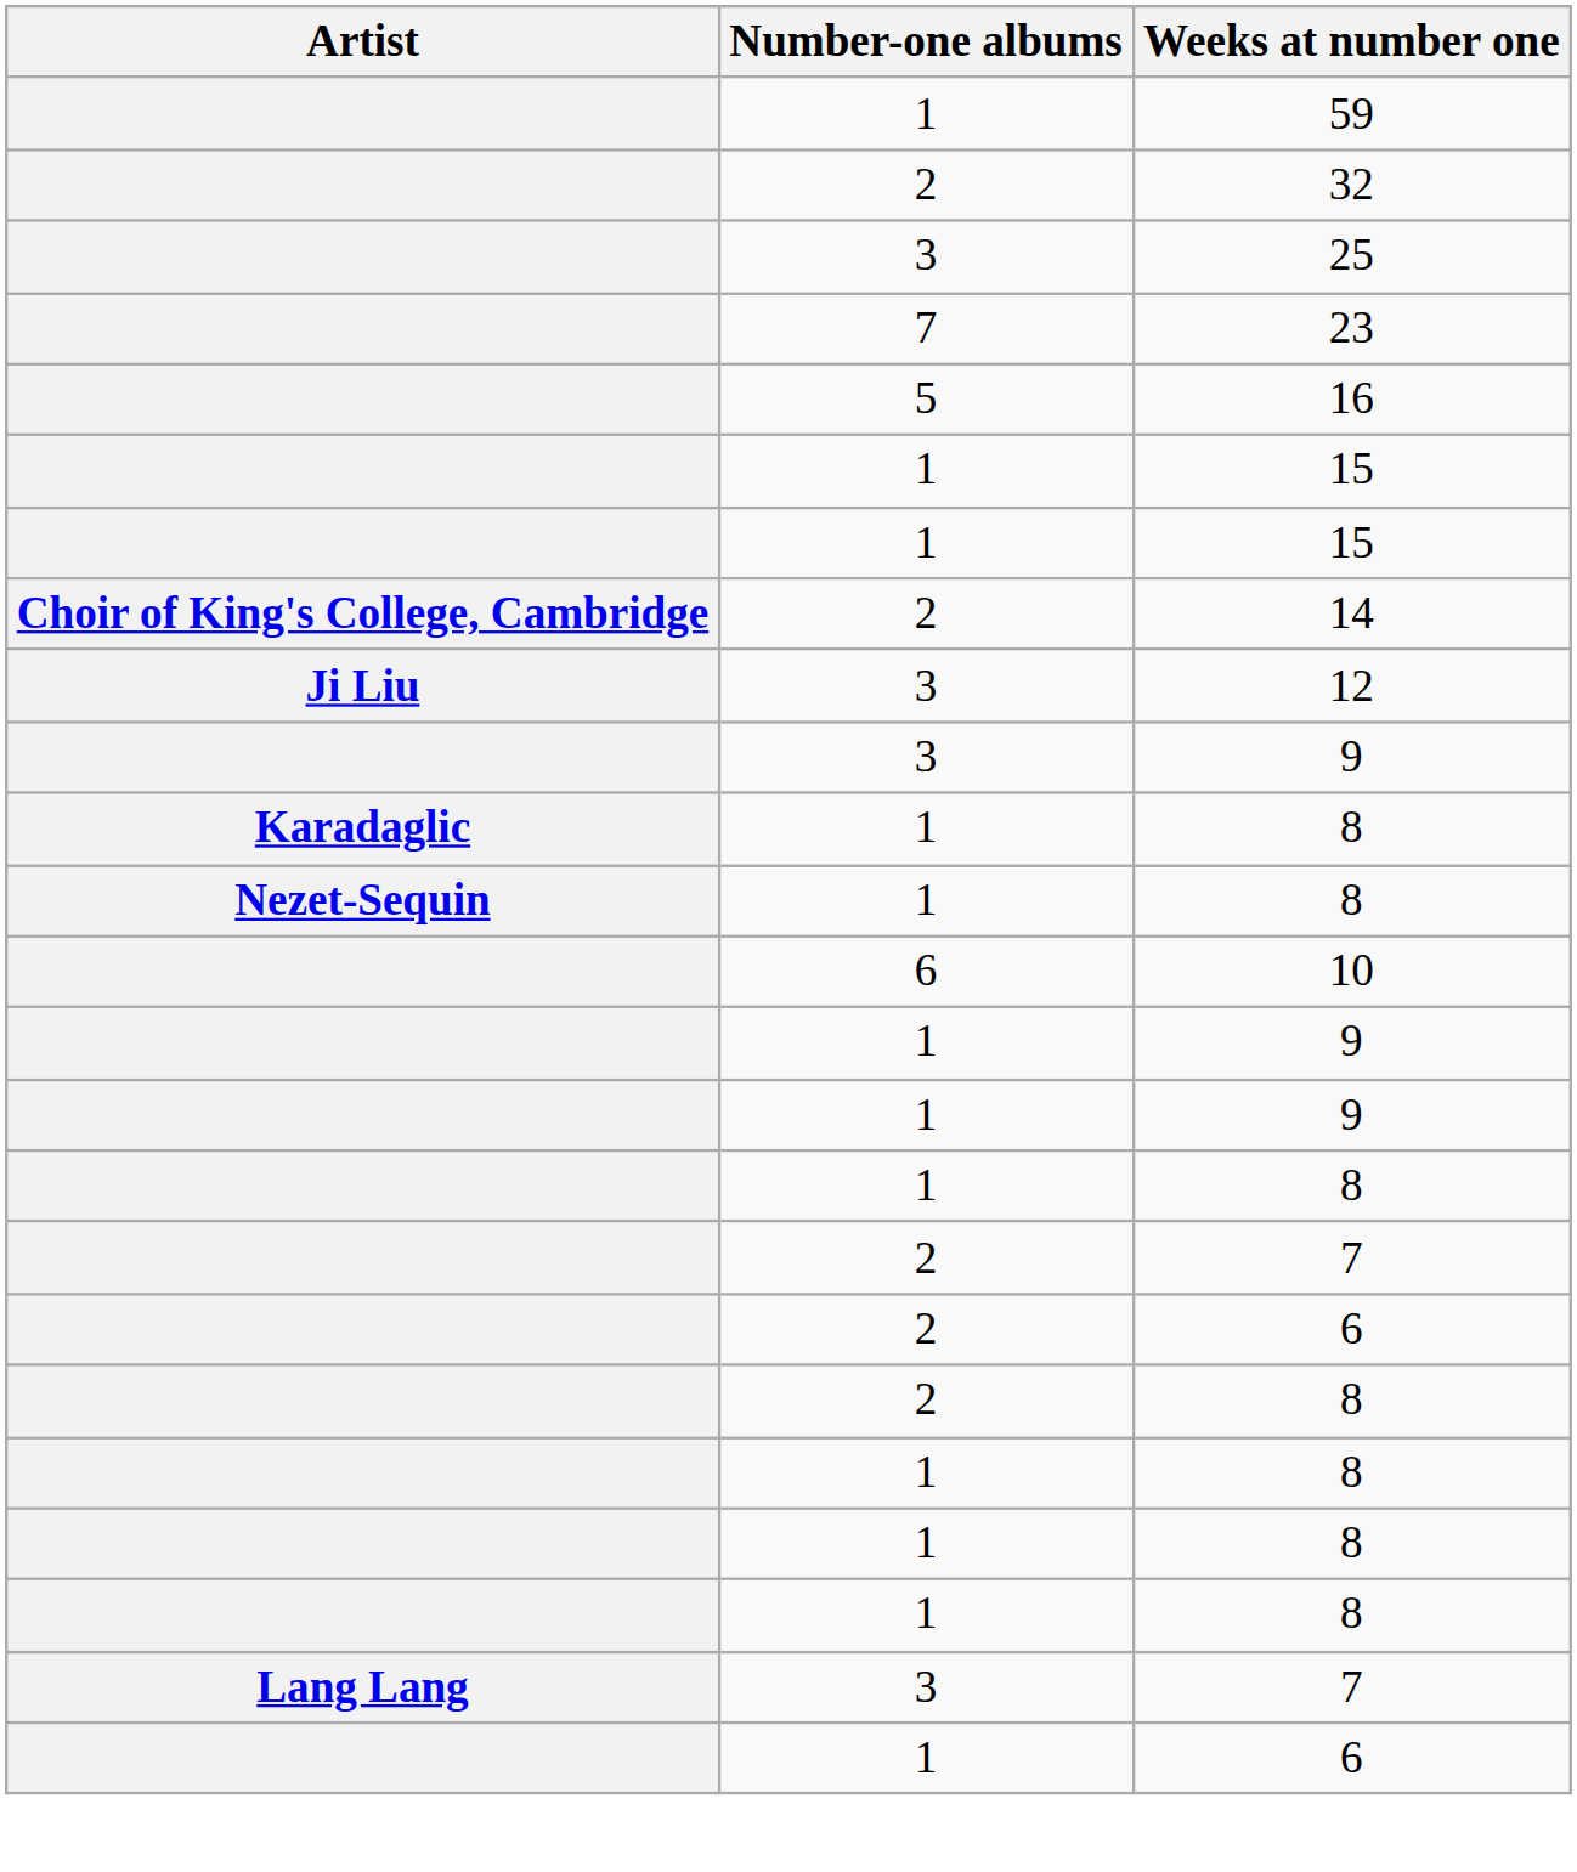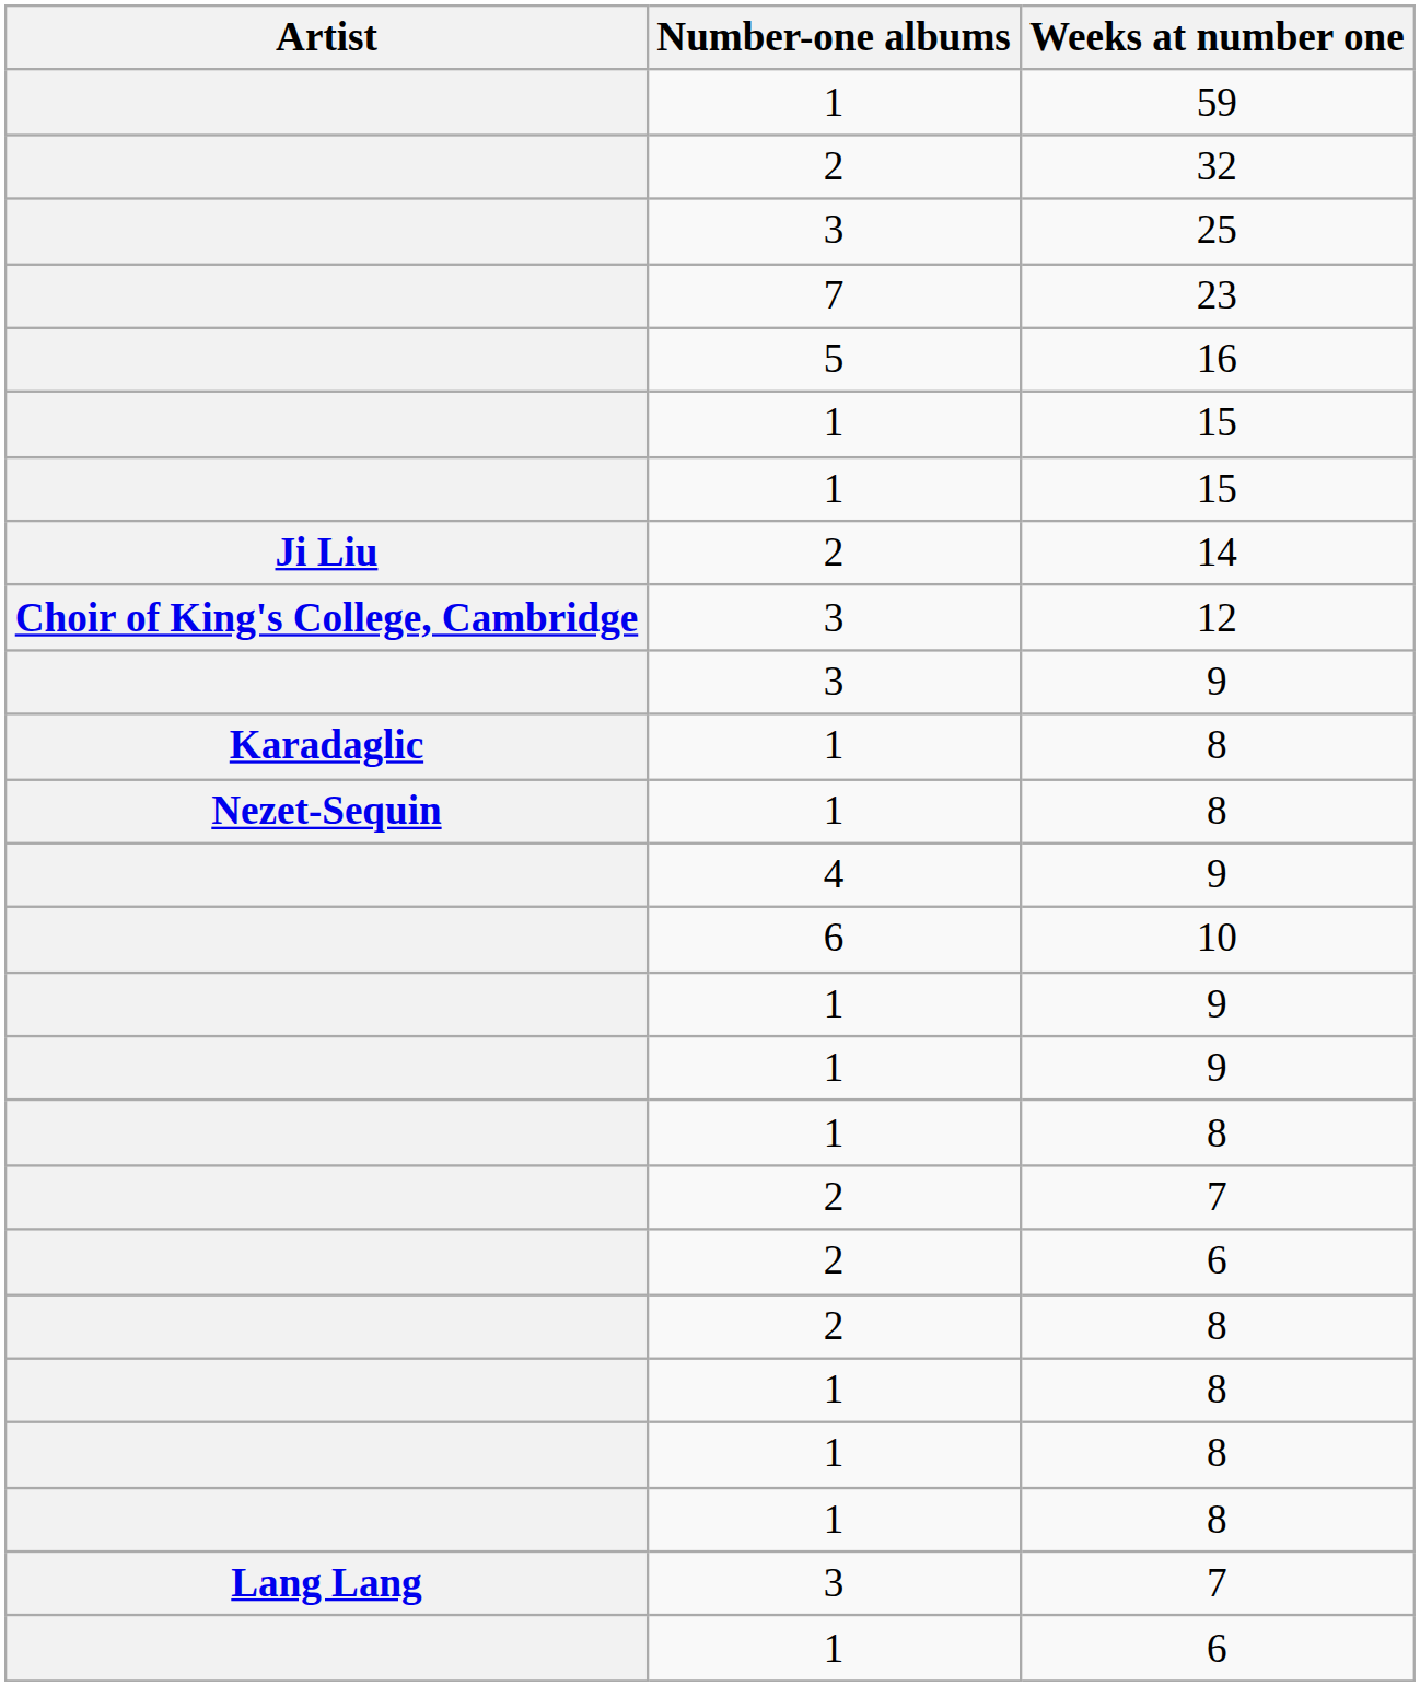14 | Artist: Choir of King's College, Cambridge -> Ji Liu
12 | Artist: Ji Liu -> Choir of King's College, Cambridge
+ row: 4 | 9
